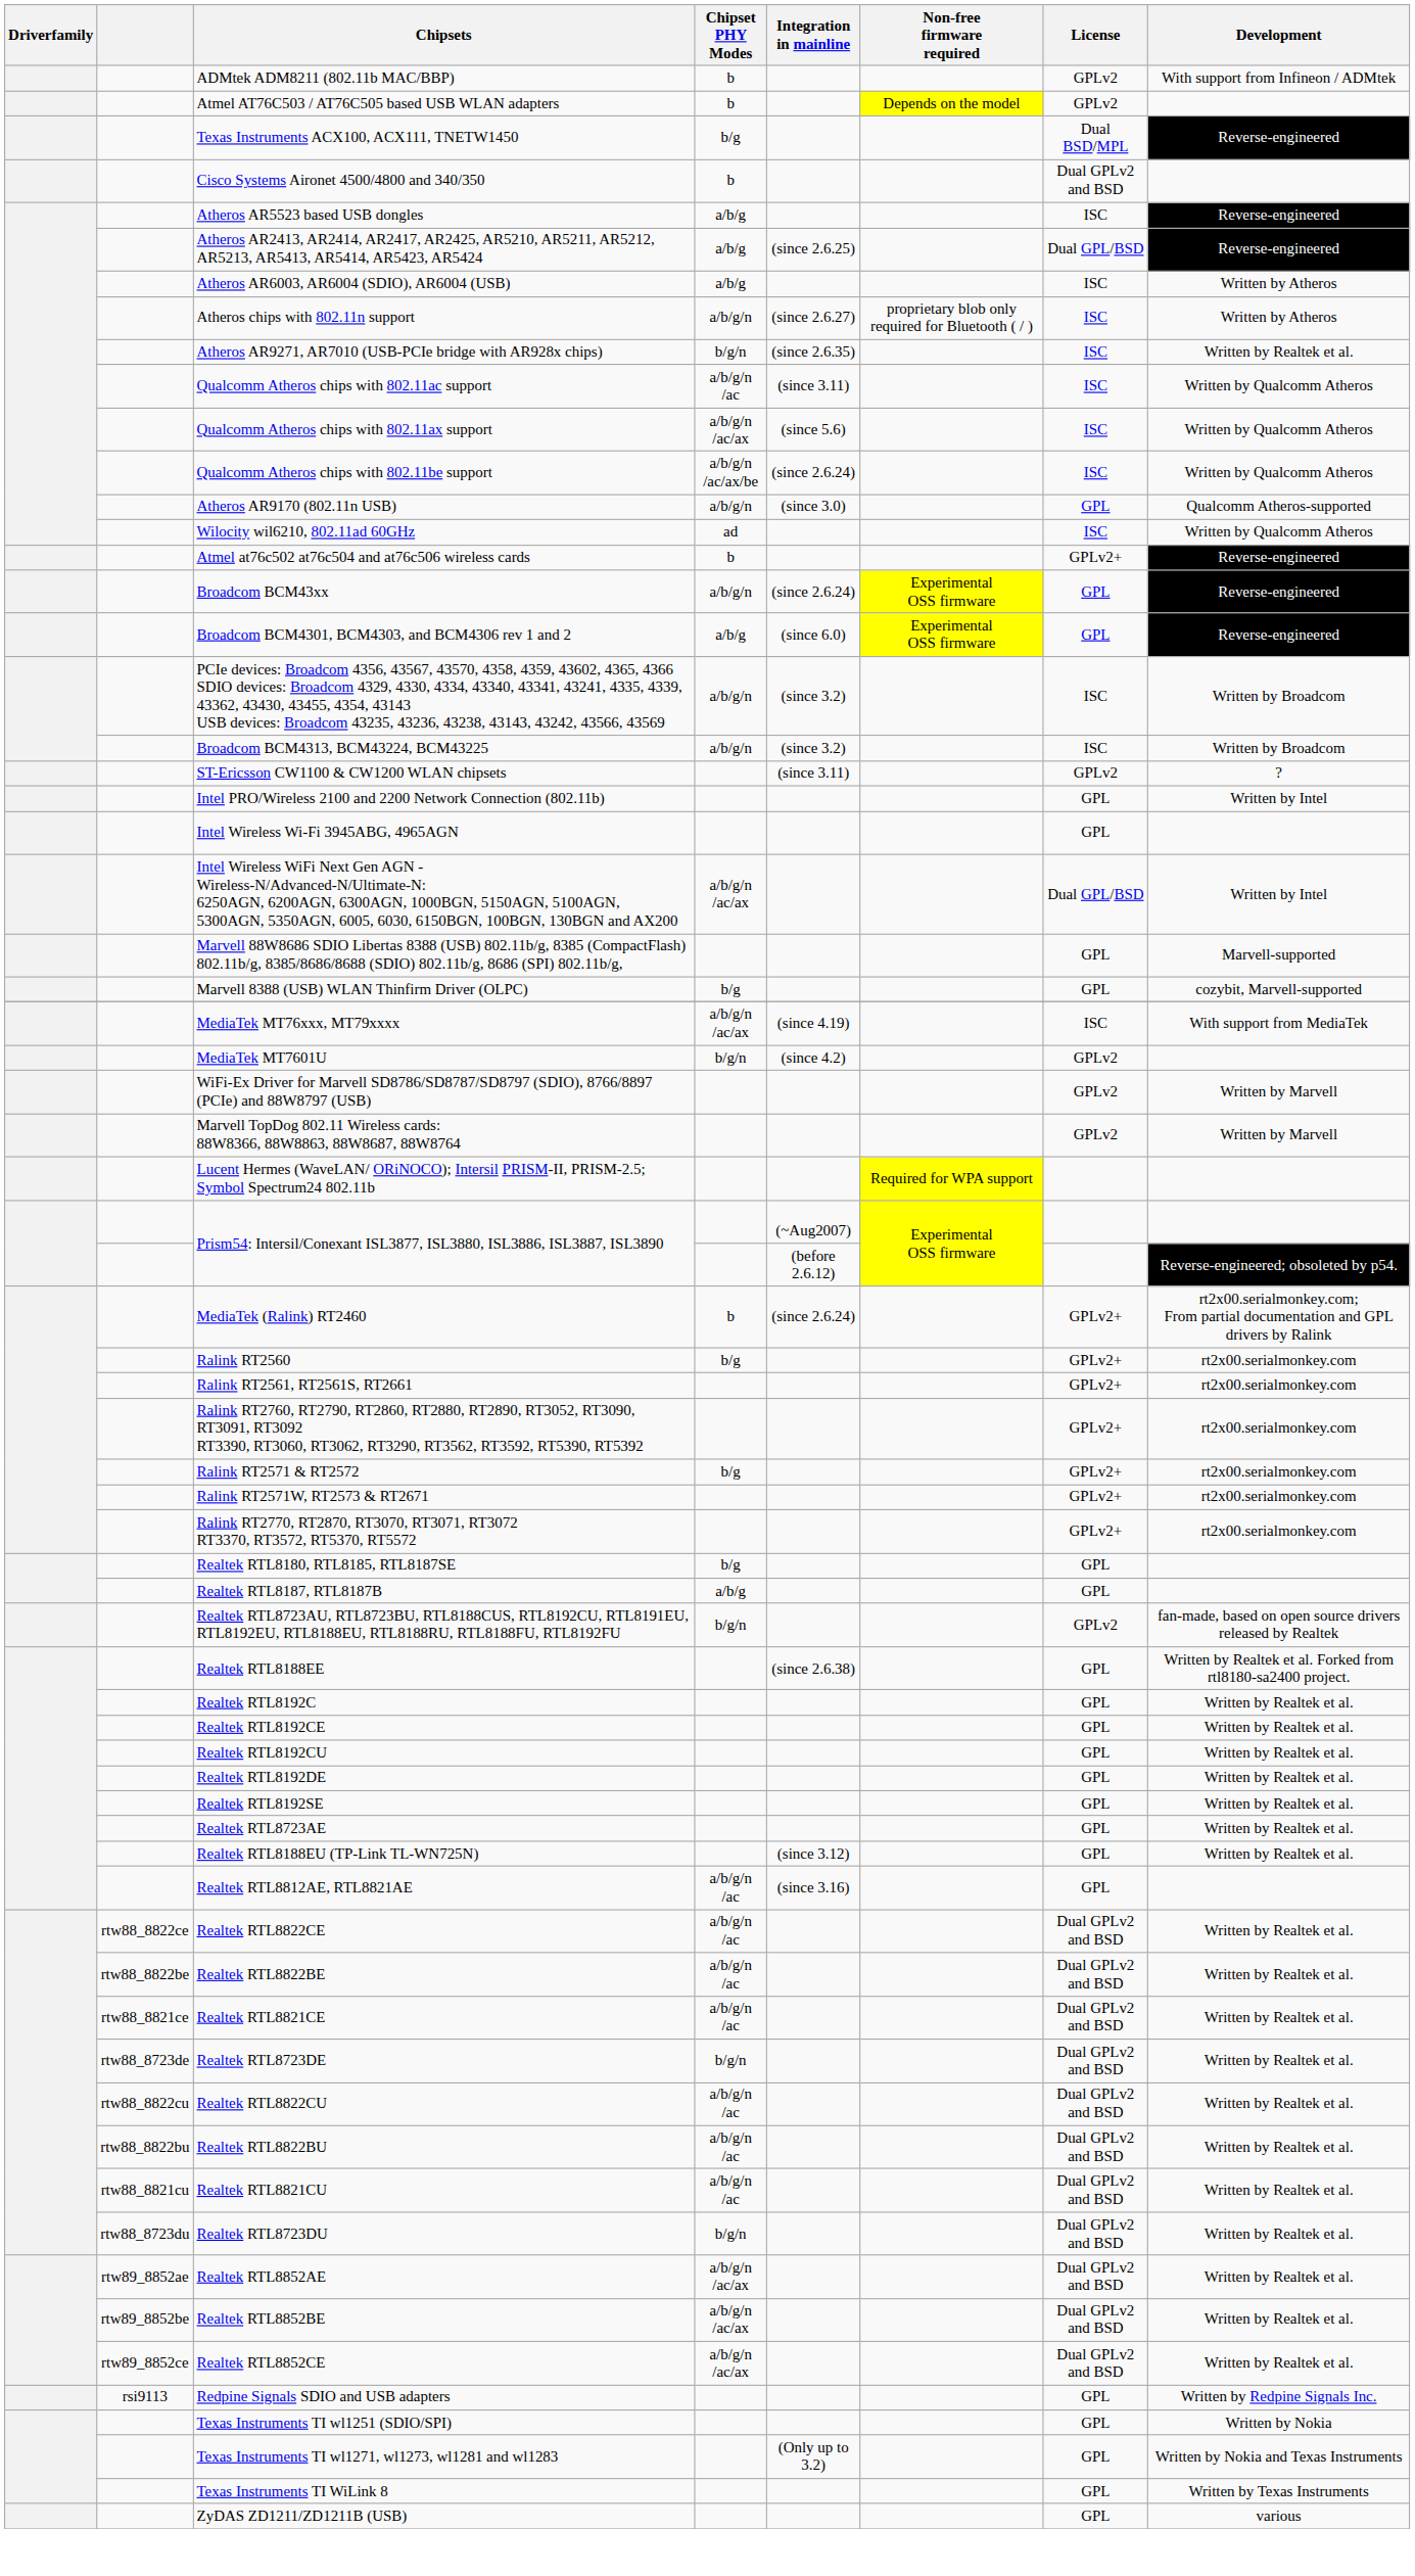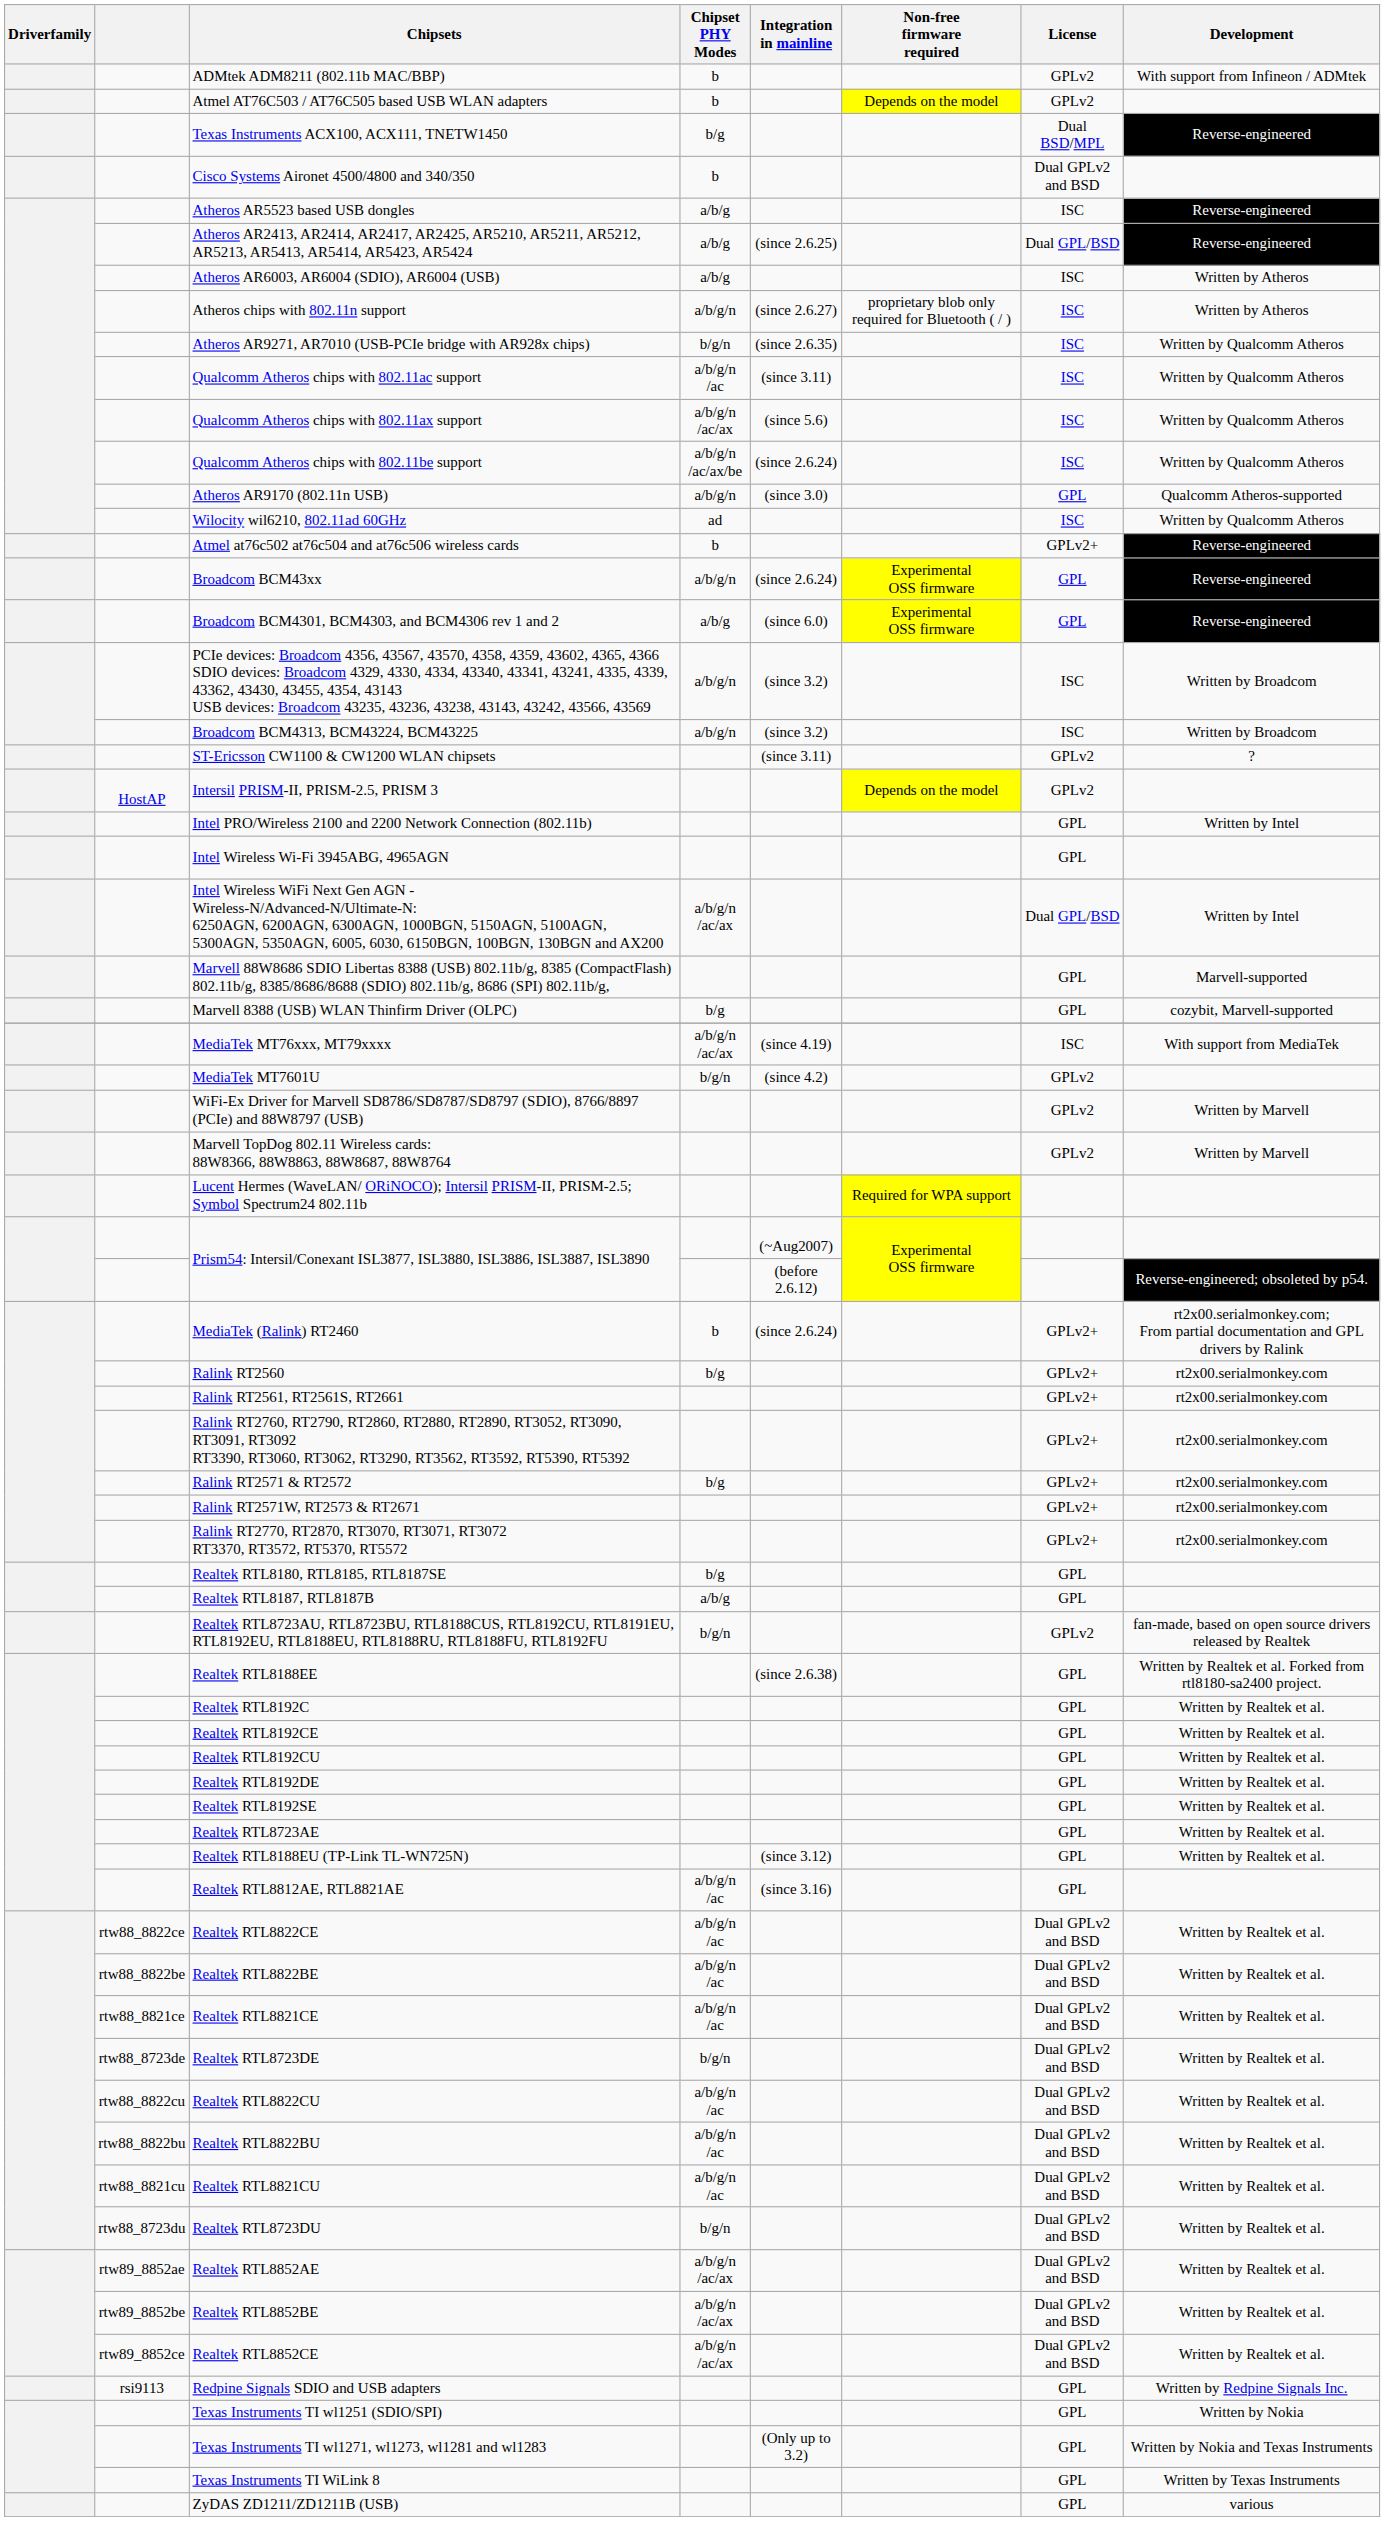Atheros AR9271, AR7010 (USB-PCIe bridge with AR928x chips) | Development: Written by Realtek et al. -> Written by Qualcomm Atheros
+ row: HostAP | Intersil PRISM-II, PRISM-2.5, PRISM 3 | Depends on the model | GPLv2
